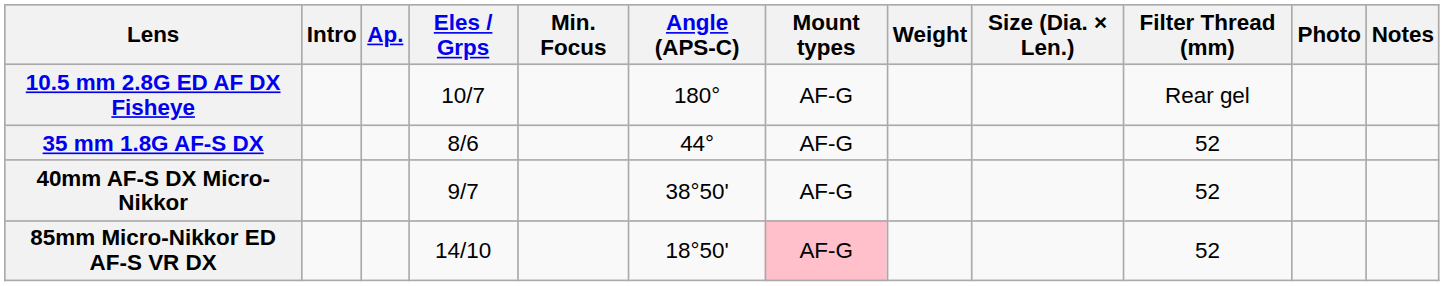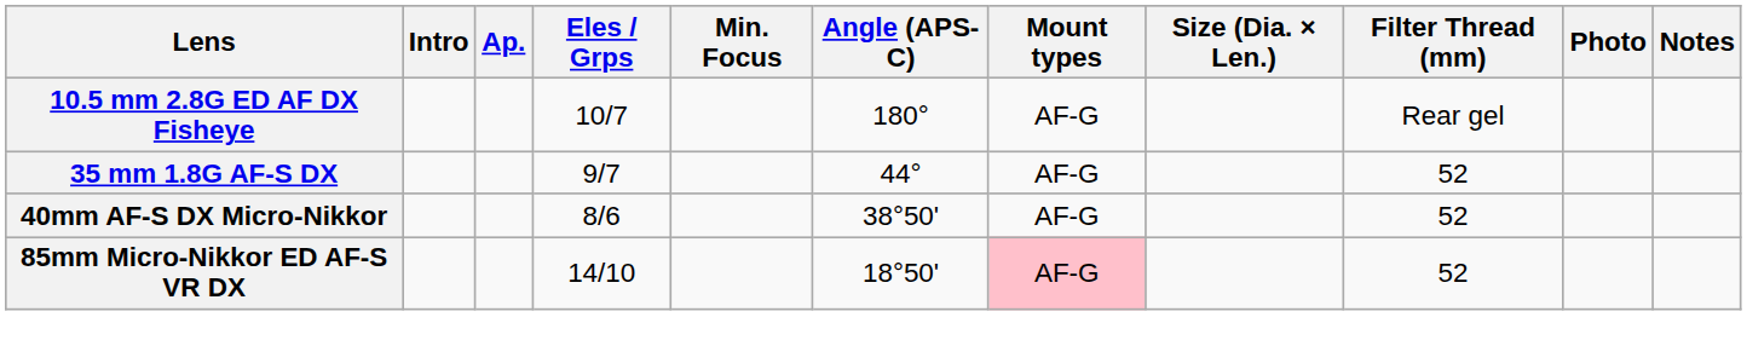- column: Weight
35 mm 1.8G AF-S DX | Eles / Grps: 8/6 -> 9/7
40mm AF-S DX Micro-Nikkor | Eles / Grps: 9/7 -> 8/6
